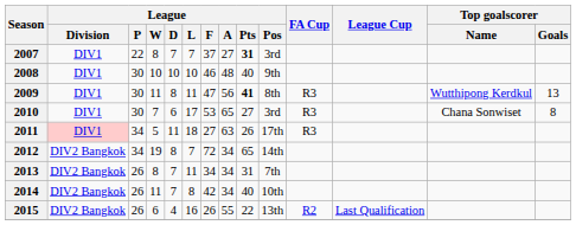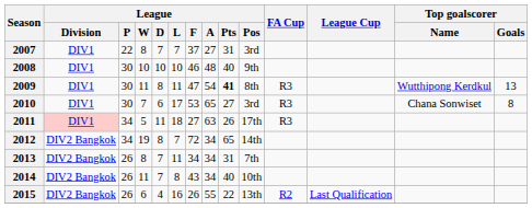2007 | League / Pts: bold -> normal
2009 | League / A: 56 -> 54
2014 | League / F: 42 -> 43
